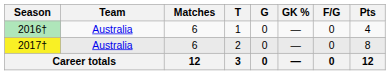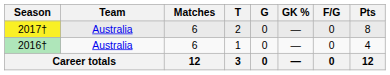rows swapped: 2016† <-> 2017†
